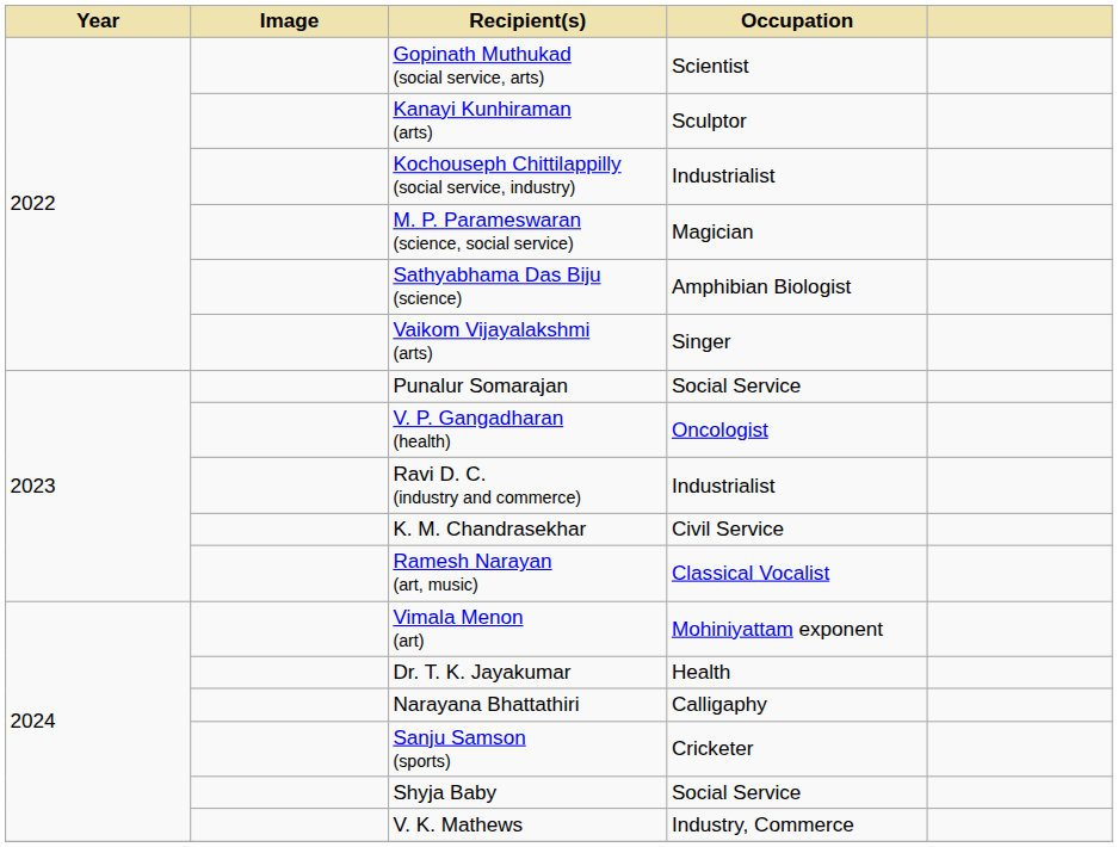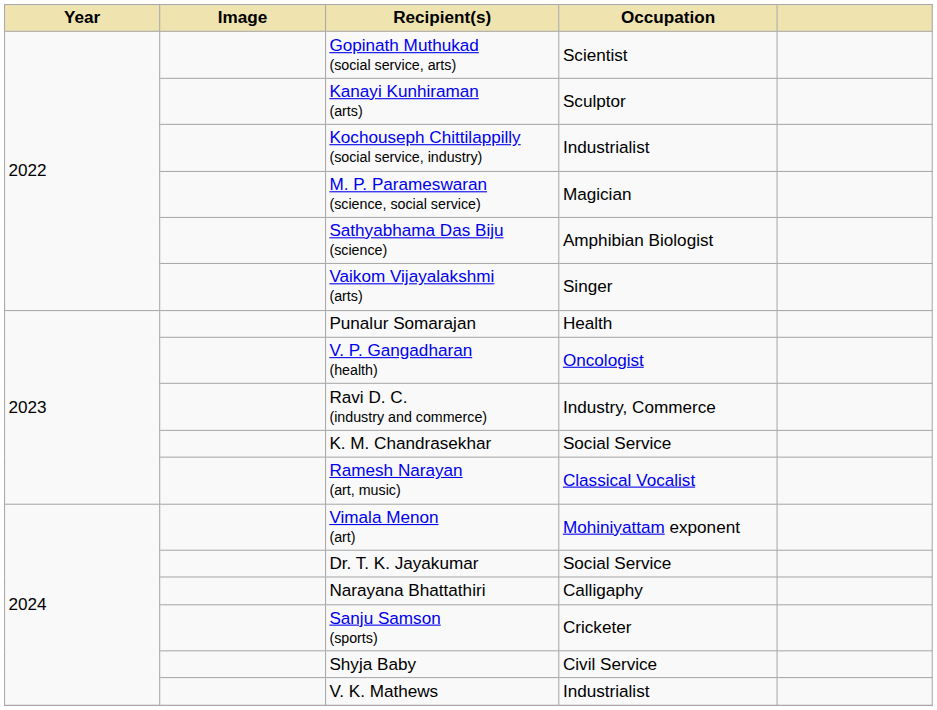Punalur Somarajan | Occupation: Social Service -> Health
Ravi D. C. (industry and commerce) | Occupation: Industrialist -> Industry, Commerce
K. M. Chandrasekhar | Occupation: Civil Service -> Social Service
Dr. T. K. Jayakumar | Occupation: Health -> Social Service
Shyja Baby | Occupation: Social Service -> Civil Service
V. K. Mathews | Occupation: Industry, Commerce -> Industrialist
